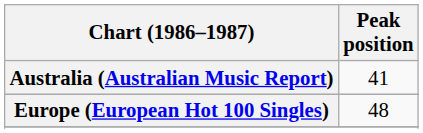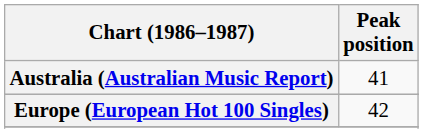Europe (European Hot 100 Singles) | Peak position: 48 -> 42
